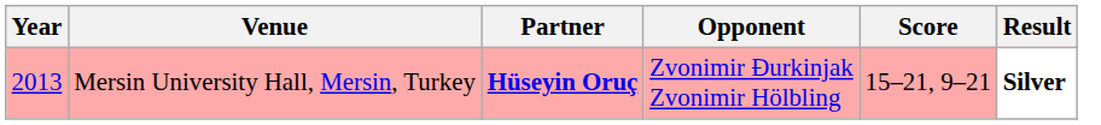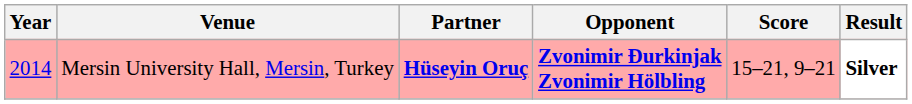Mersin University Hall, Mersin, Turkey | Year: 2013 -> 2014
Mersin University Hall, Mersin, Turkey | Opponent: normal -> bold
